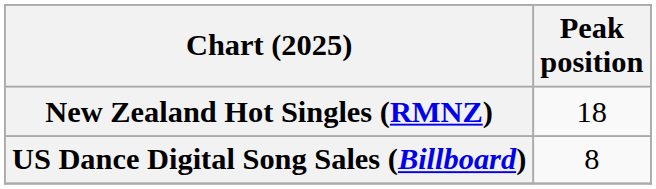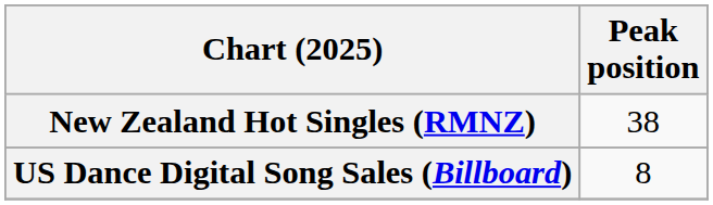New Zealand Hot Singles (RMNZ) | Peak position: 18 -> 38
